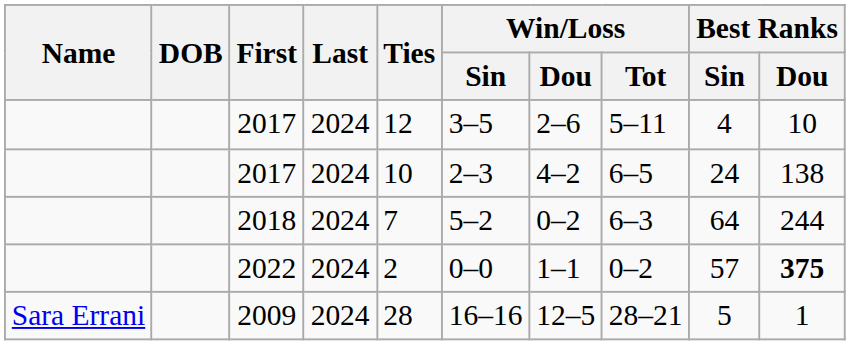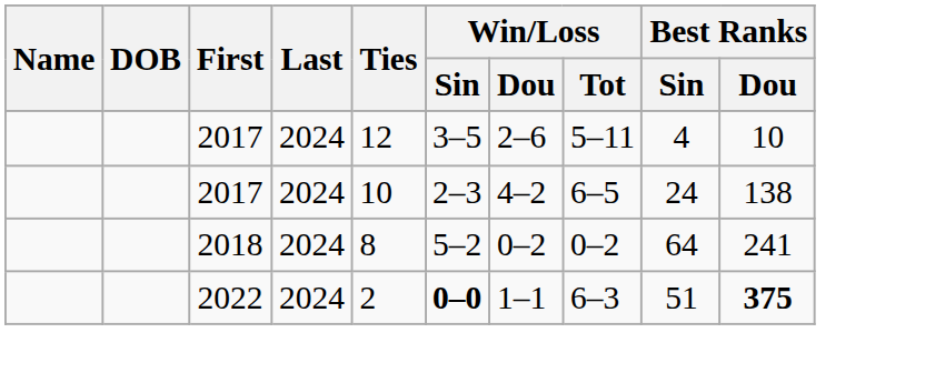2018 | Ties: 7 -> 8
2018 | Win/Loss / Tot: 6–3 -> 0–2
2018 | Best Ranks / Dou: 244 -> 241
2022 | Win/Loss / Sin: normal -> bold
2022 | Win/Loss / Tot: 0–2 -> 6–3
2022 | Best Ranks / Sin: 57 -> 51
- row: Sara Errani | 2009 | 2024 | 28 | 16–16 | 12–5 | 28–21 | 5 | 1
